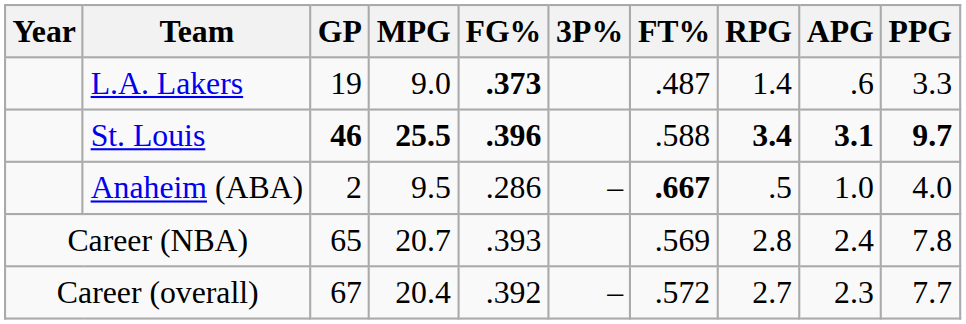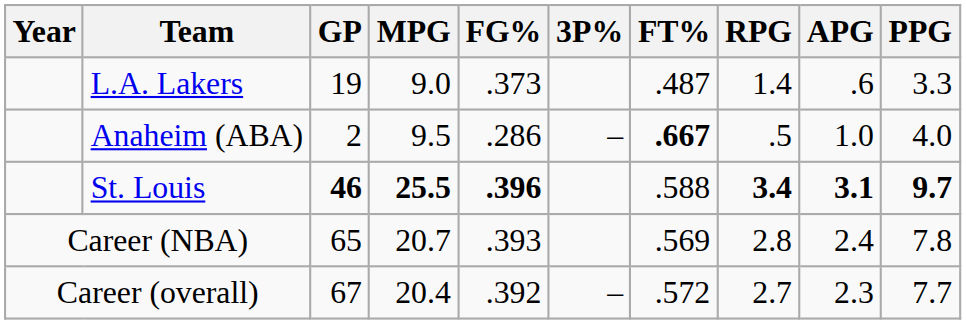L.A. Lakers | FG%: bold -> normal
rows swapped: St. Louis <-> Anaheim (ABA)
